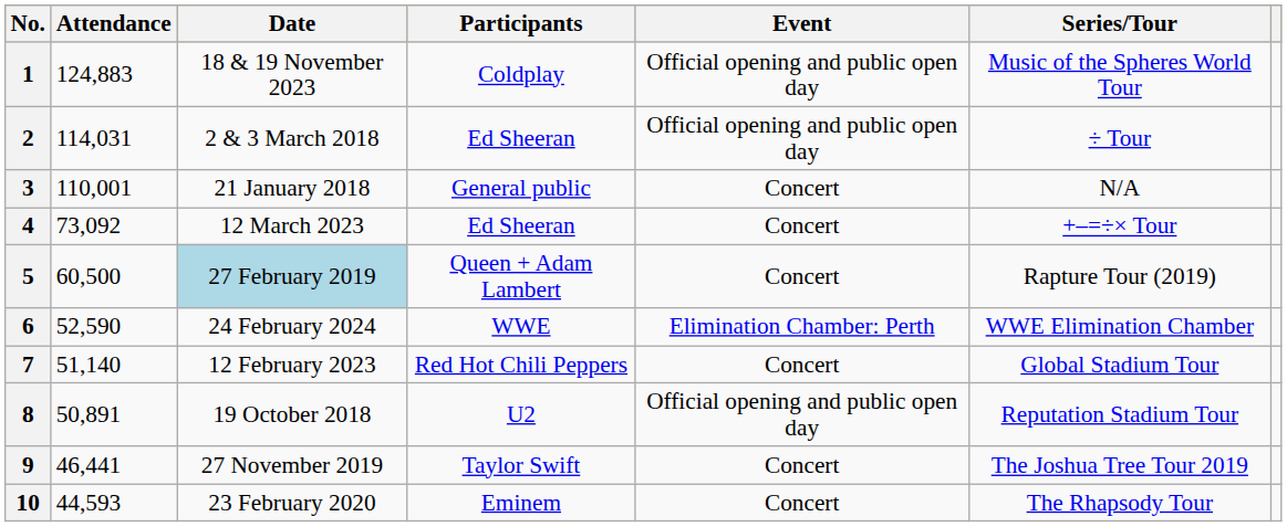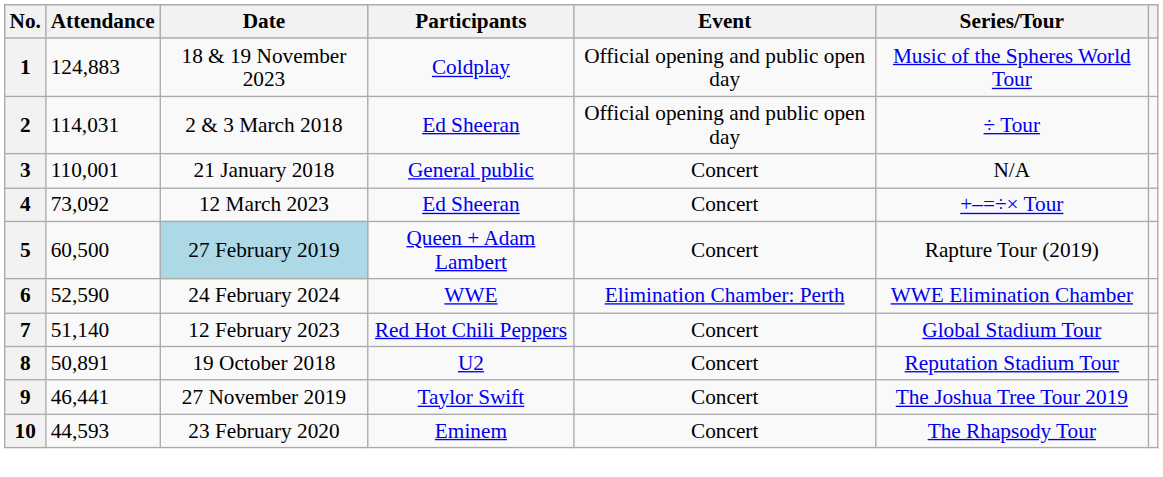8 | Event: Official opening and public open day -> Concert
